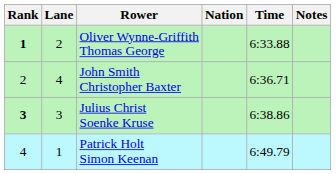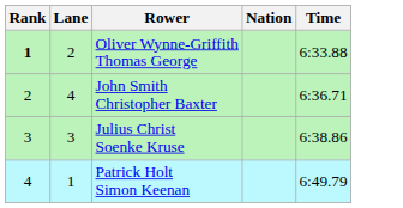- column: Notes
Julius Christ Soenke Kruse | Rank: bold -> normal
